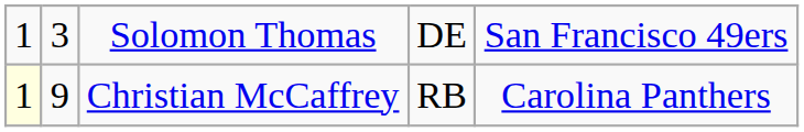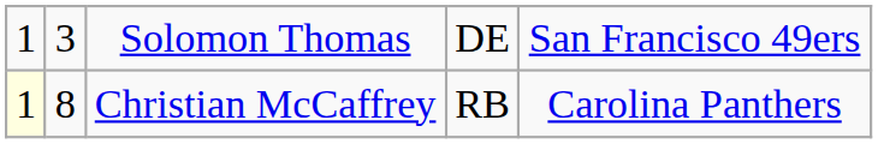Christian McCaffrey | column 2: 9 -> 8
